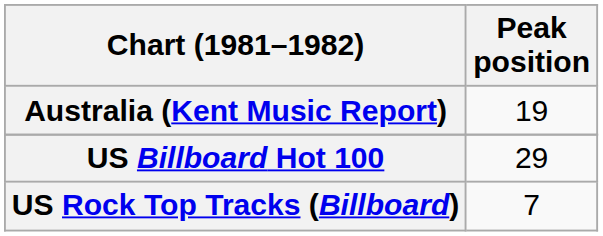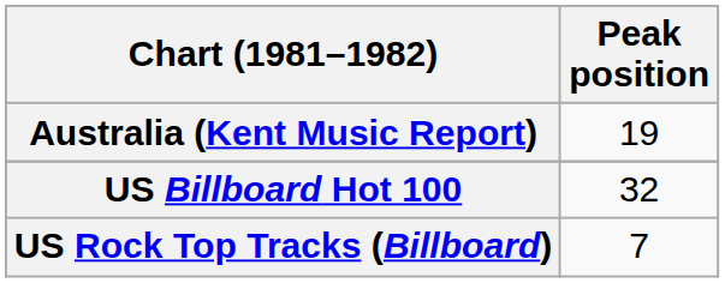US Billboard Hot 100 | Peak position: 29 -> 32
